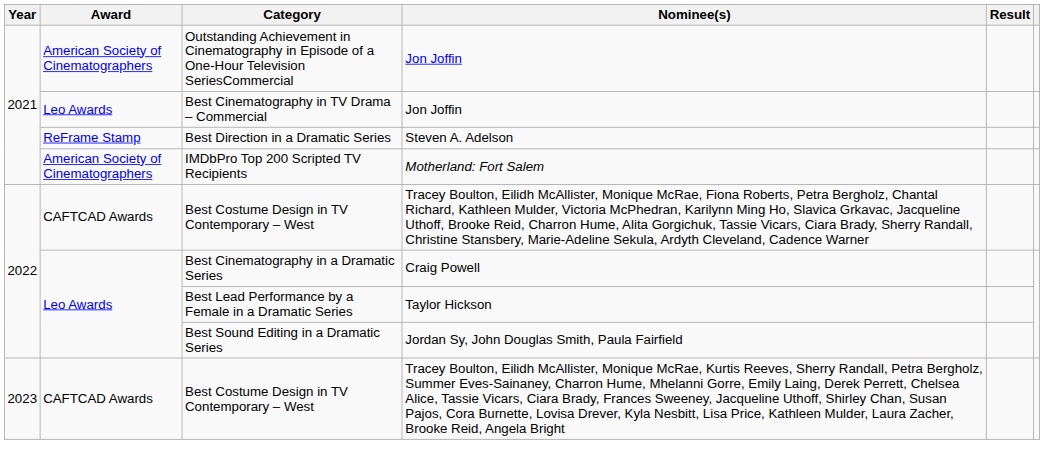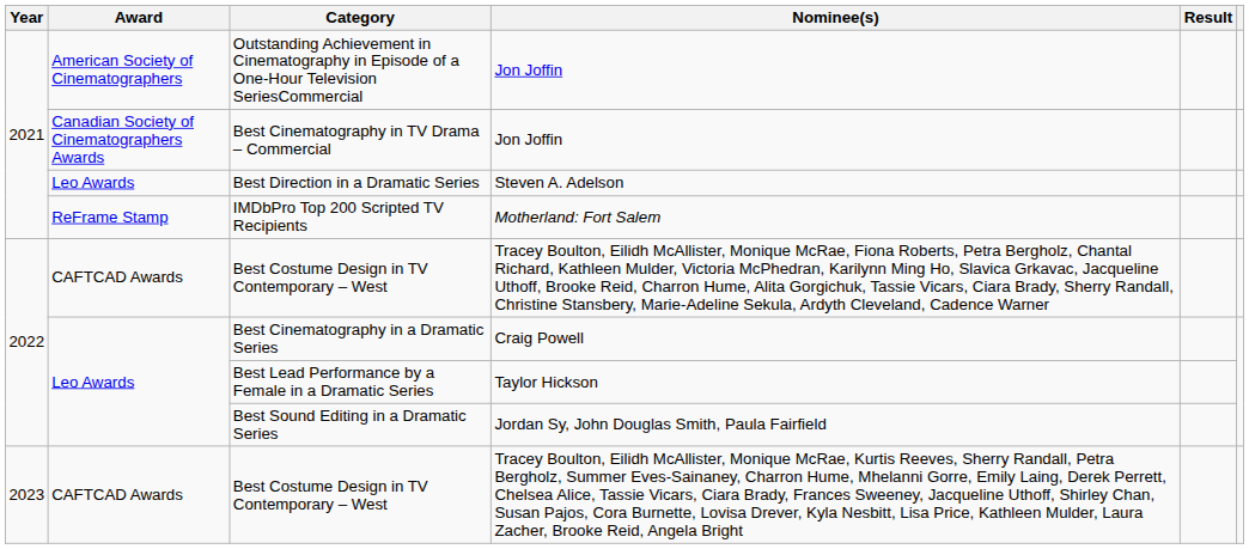Best Cinematography in TV Drama – Commercial | Award: Leo Awards -> Canadian Society of Cinematographers Awards
Best Direction in a Dramatic Series | Award: ReFrame Stamp -> Leo Awards
IMDbPro Top 200 Scripted TV Recipients | Award: American Society of Cinematographers -> ReFrame Stamp
